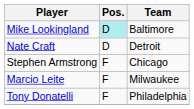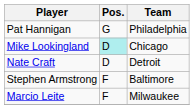+ row: Pat Hannigan | G | Philadelphia
Mike Lookingland | Team: Baltimore -> Chicago
Stephen Armstrong | Team: Chicago -> Baltimore
- row: Tony Donatelli | F | Philadelphia
